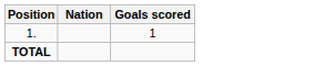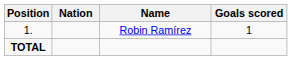+ column: Name | Robin Ramírez
